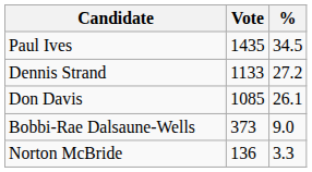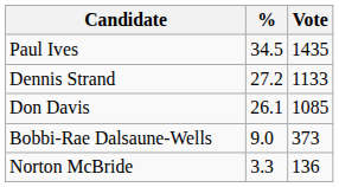columns swapped: Vote <-> %
